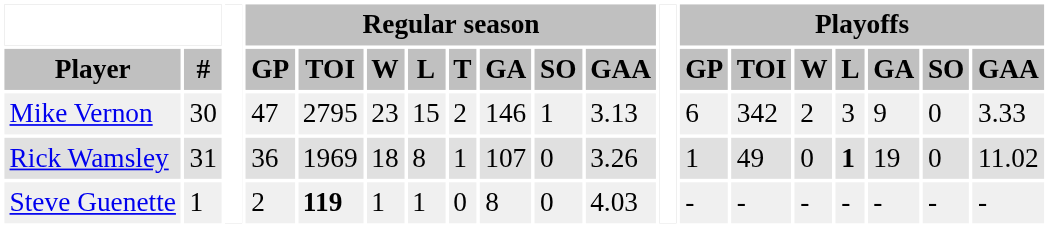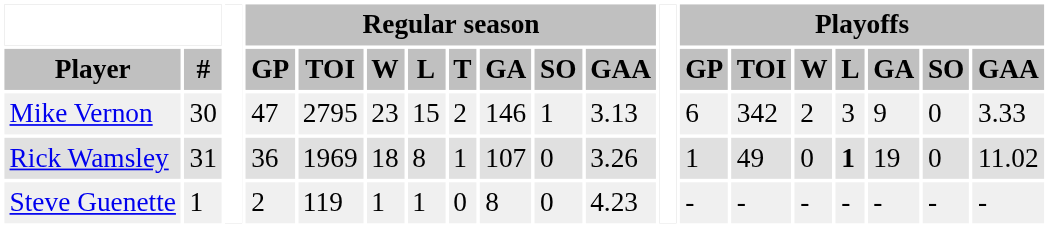Steve Guenette | Regular season / TOI: bold -> normal
Steve Guenette | Regular season / GAA: 4.03 -> 4.23
